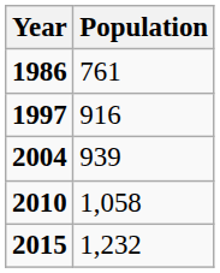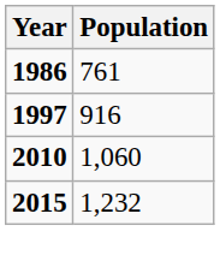- row: 2004 | 939
2010 | Population: 1,058 -> 1,060
